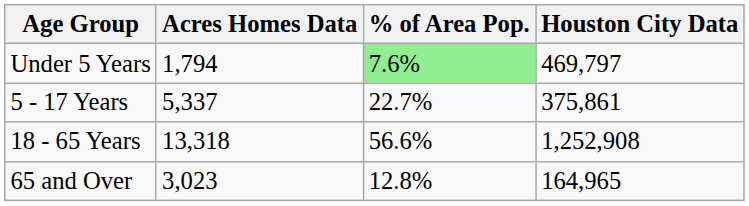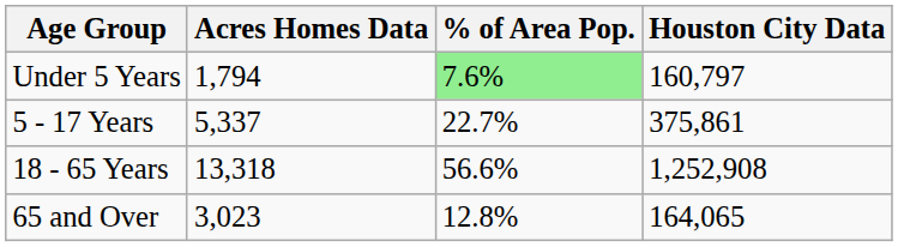Under 5 Years | Houston City Data: 469,797 -> 160,797
65 and Over | Houston City Data: 164,965 -> 164,065
